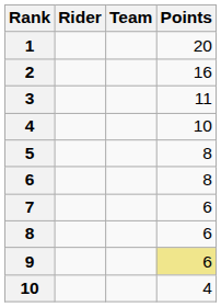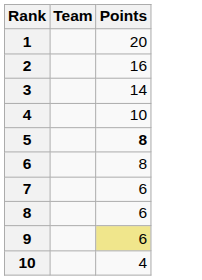- column: Rider
3 | Points: 11 -> 14
5 | Points: normal -> bold
